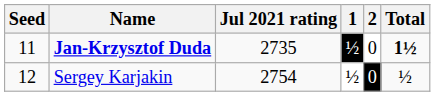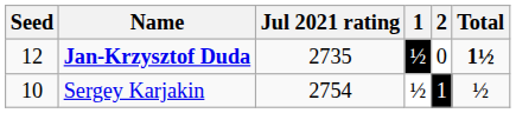Jan-Krzysztof Duda | Seed: 11 -> 12
Sergey Karjakin | Seed: 12 -> 10
Sergey Karjakin | 2: 0 -> 1
